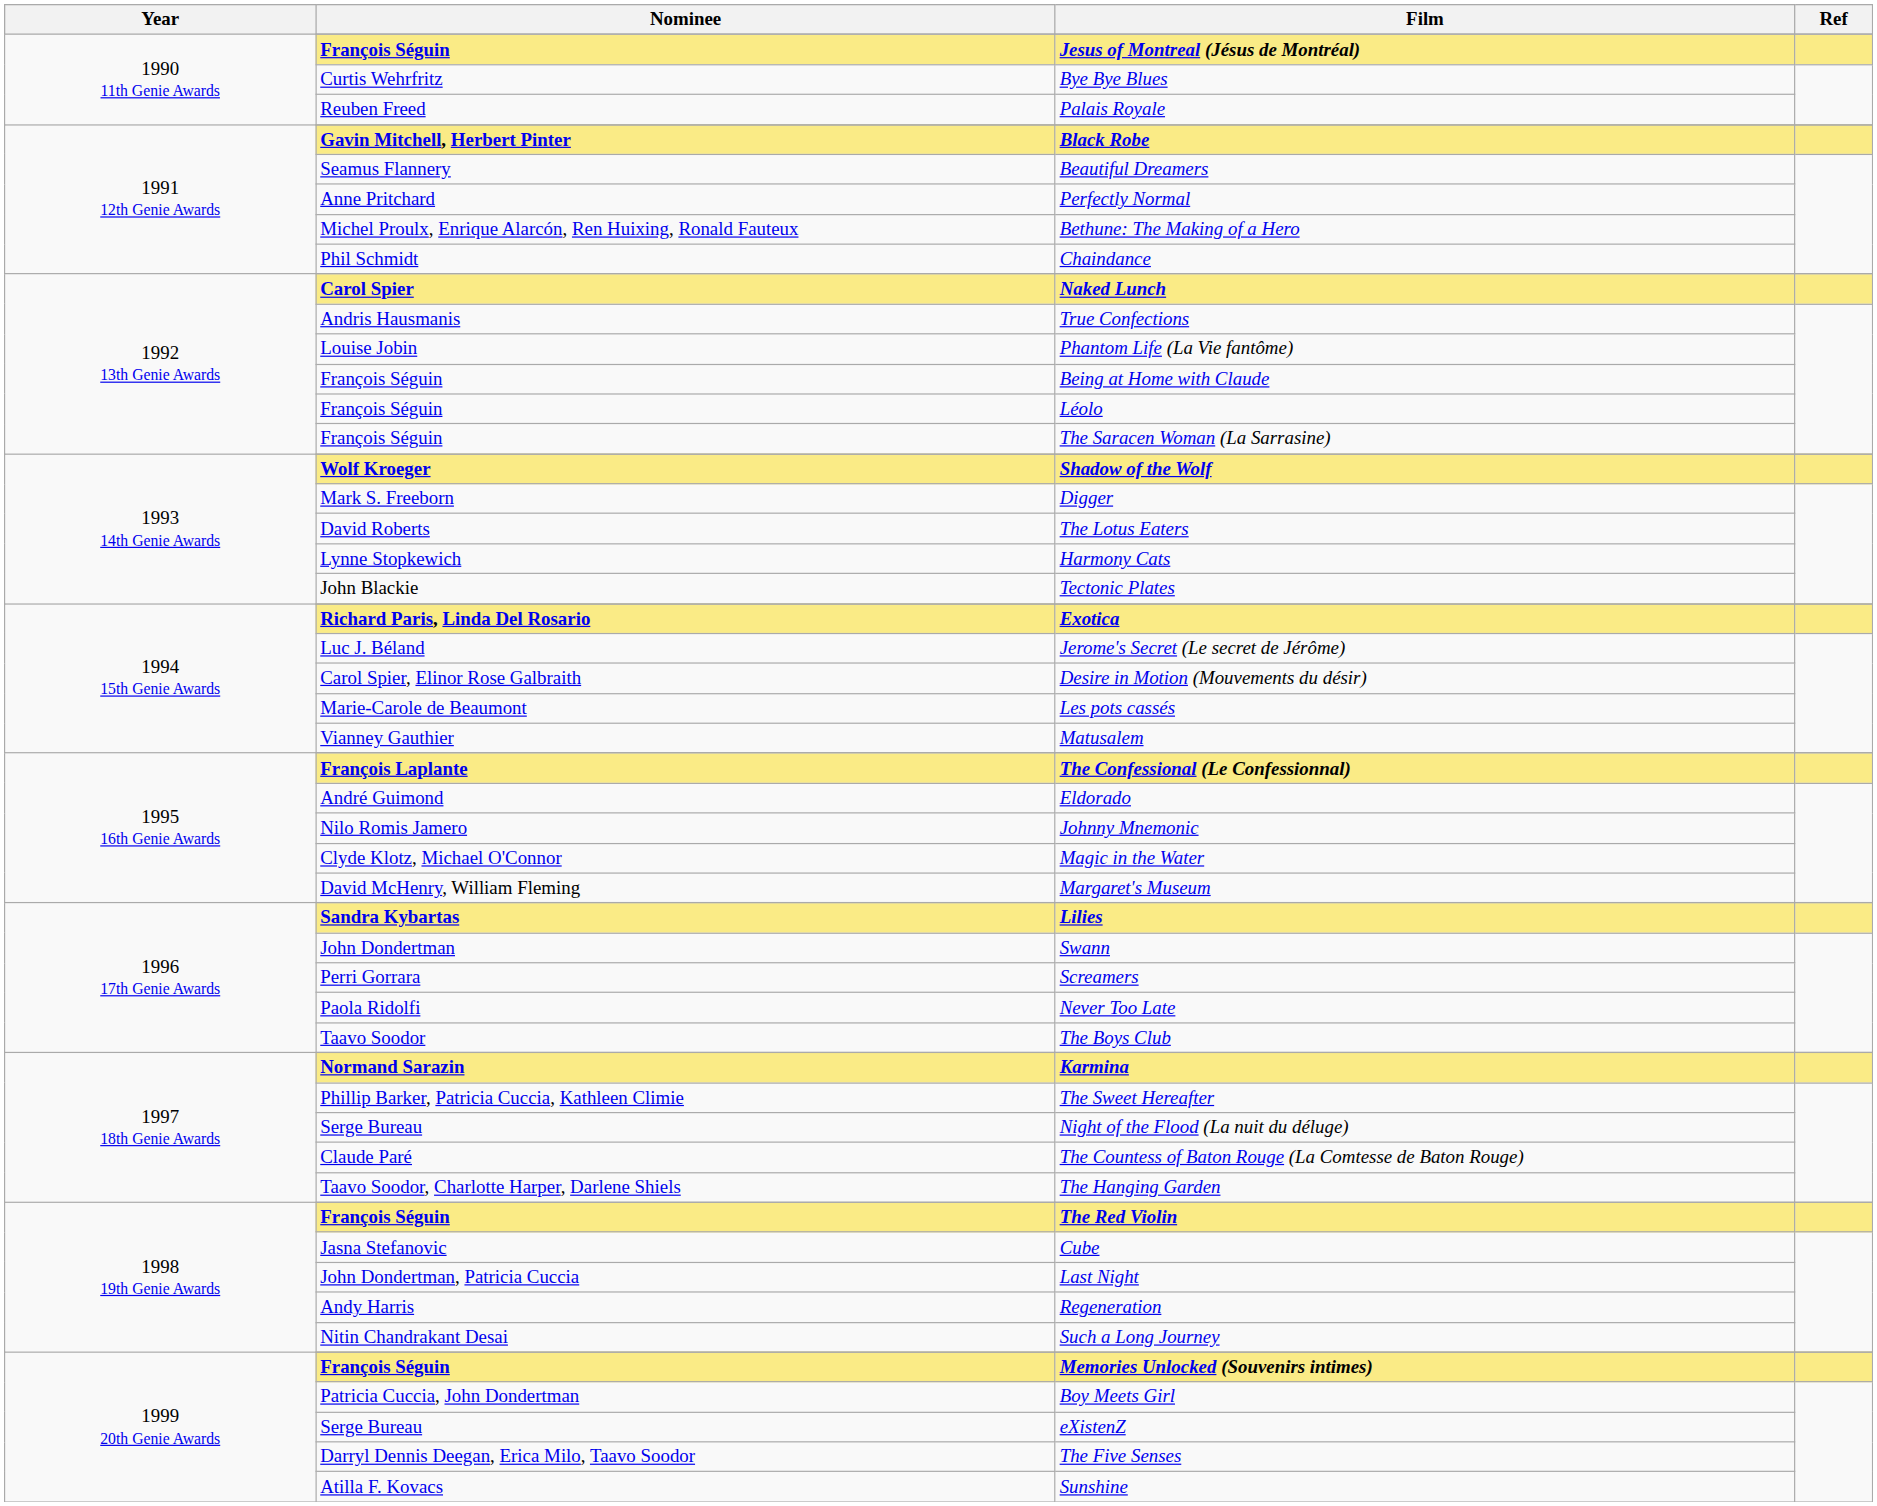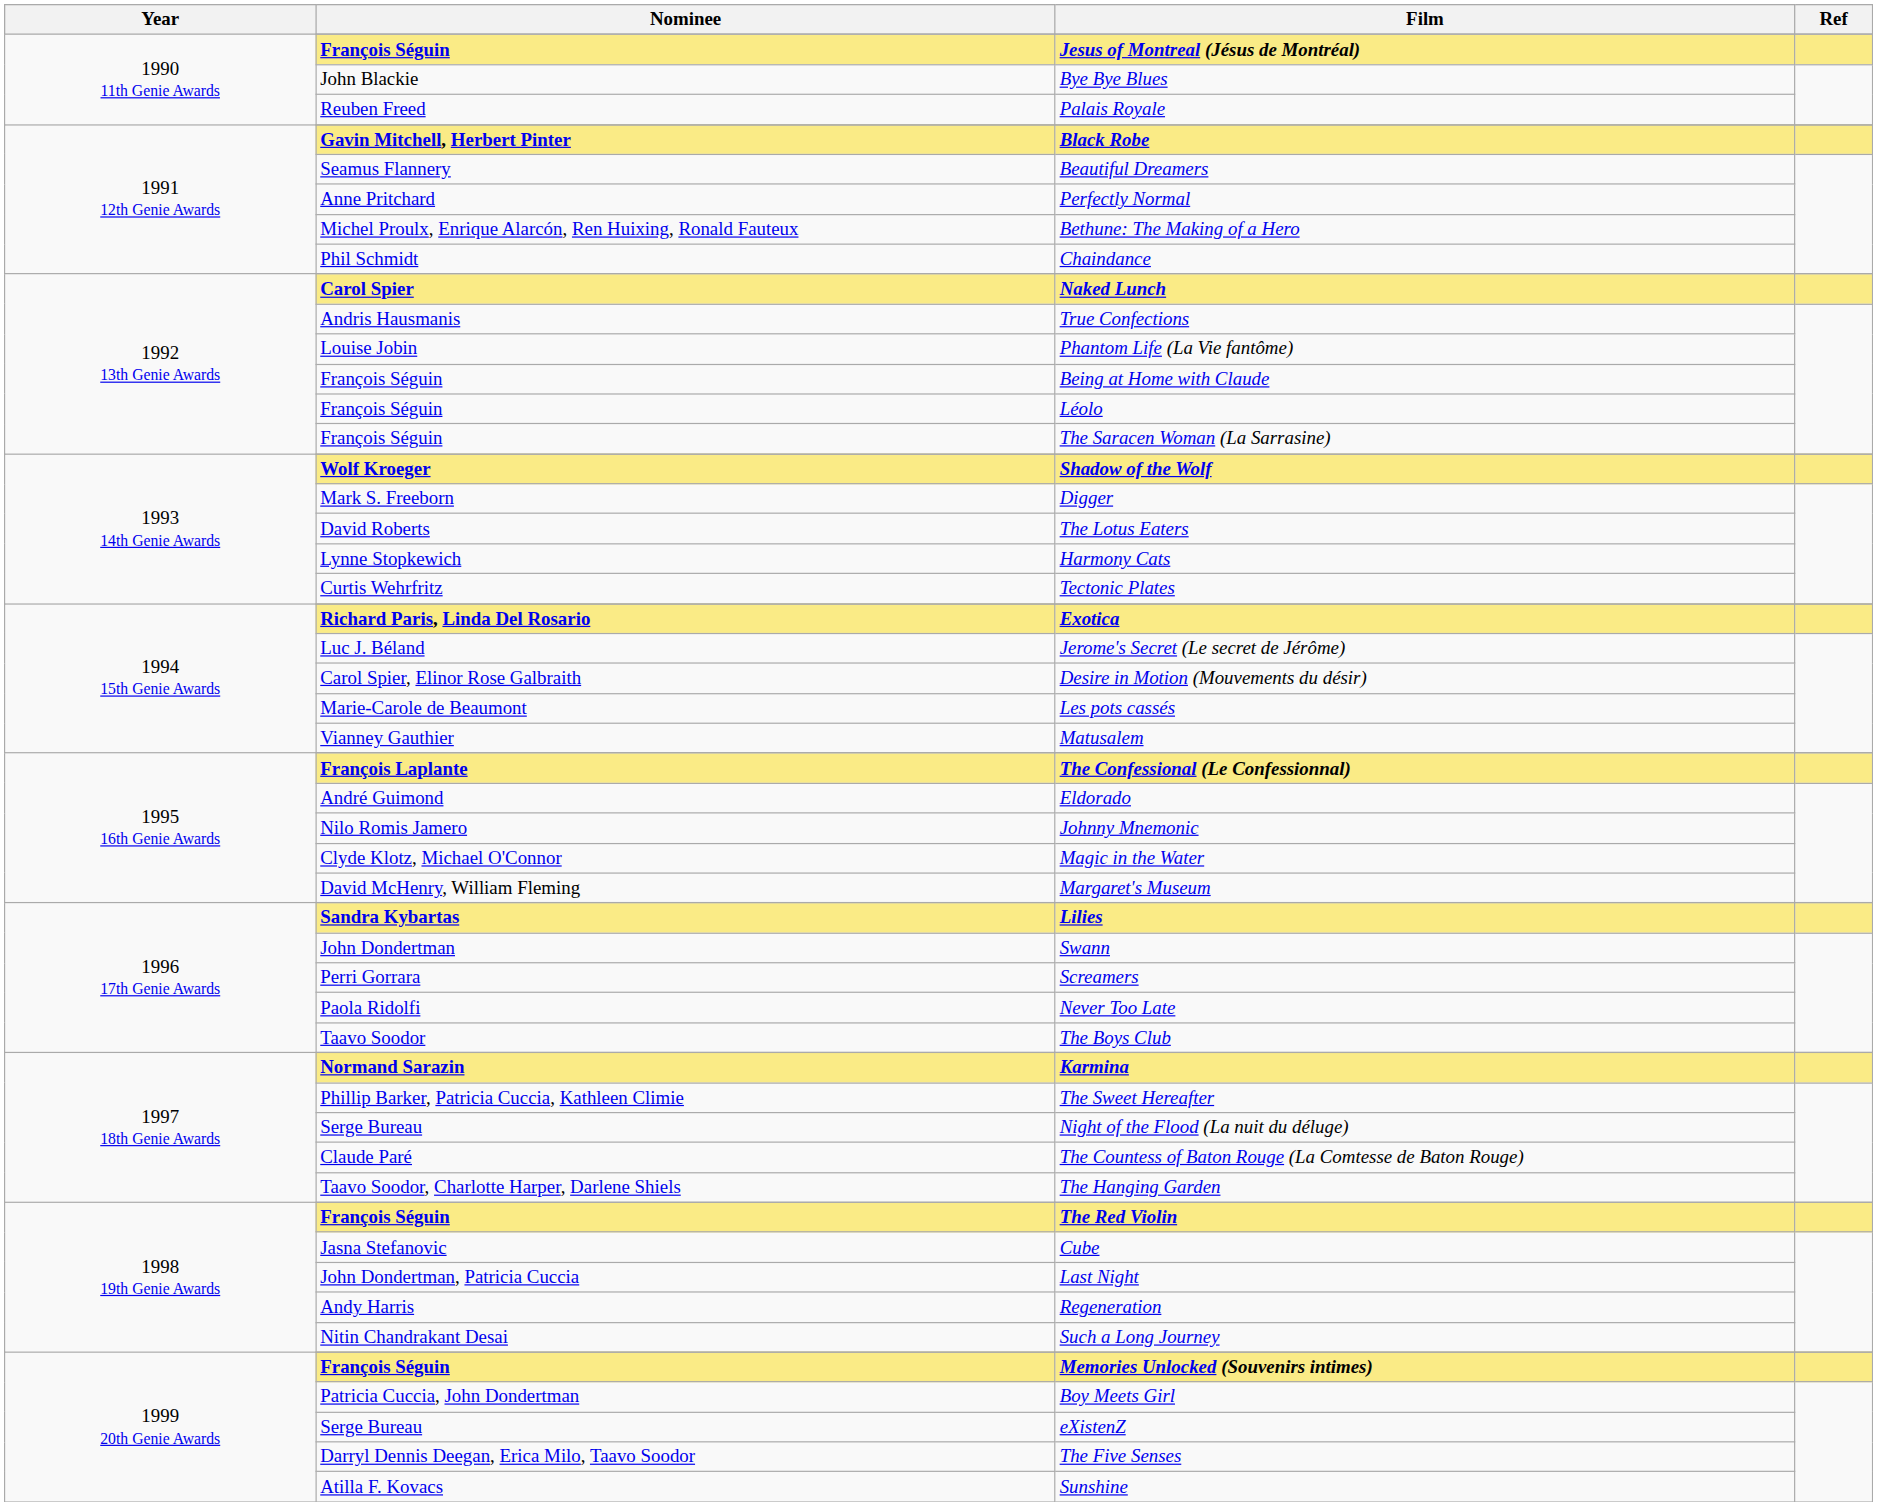Bye Bye Blues | Nominee: Curtis Wehrfritz -> John Blackie
Tectonic Plates | Nominee: John Blackie -> Curtis Wehrfritz
